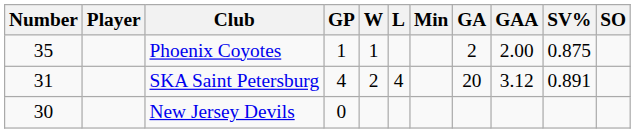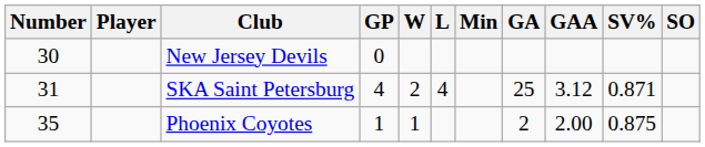rows swapped: New Jersey Devils <-> Phoenix Coyotes
SKA Saint Petersburg | GA: 20 -> 25
SKA Saint Petersburg | SV%: 0.891 -> 0.871
